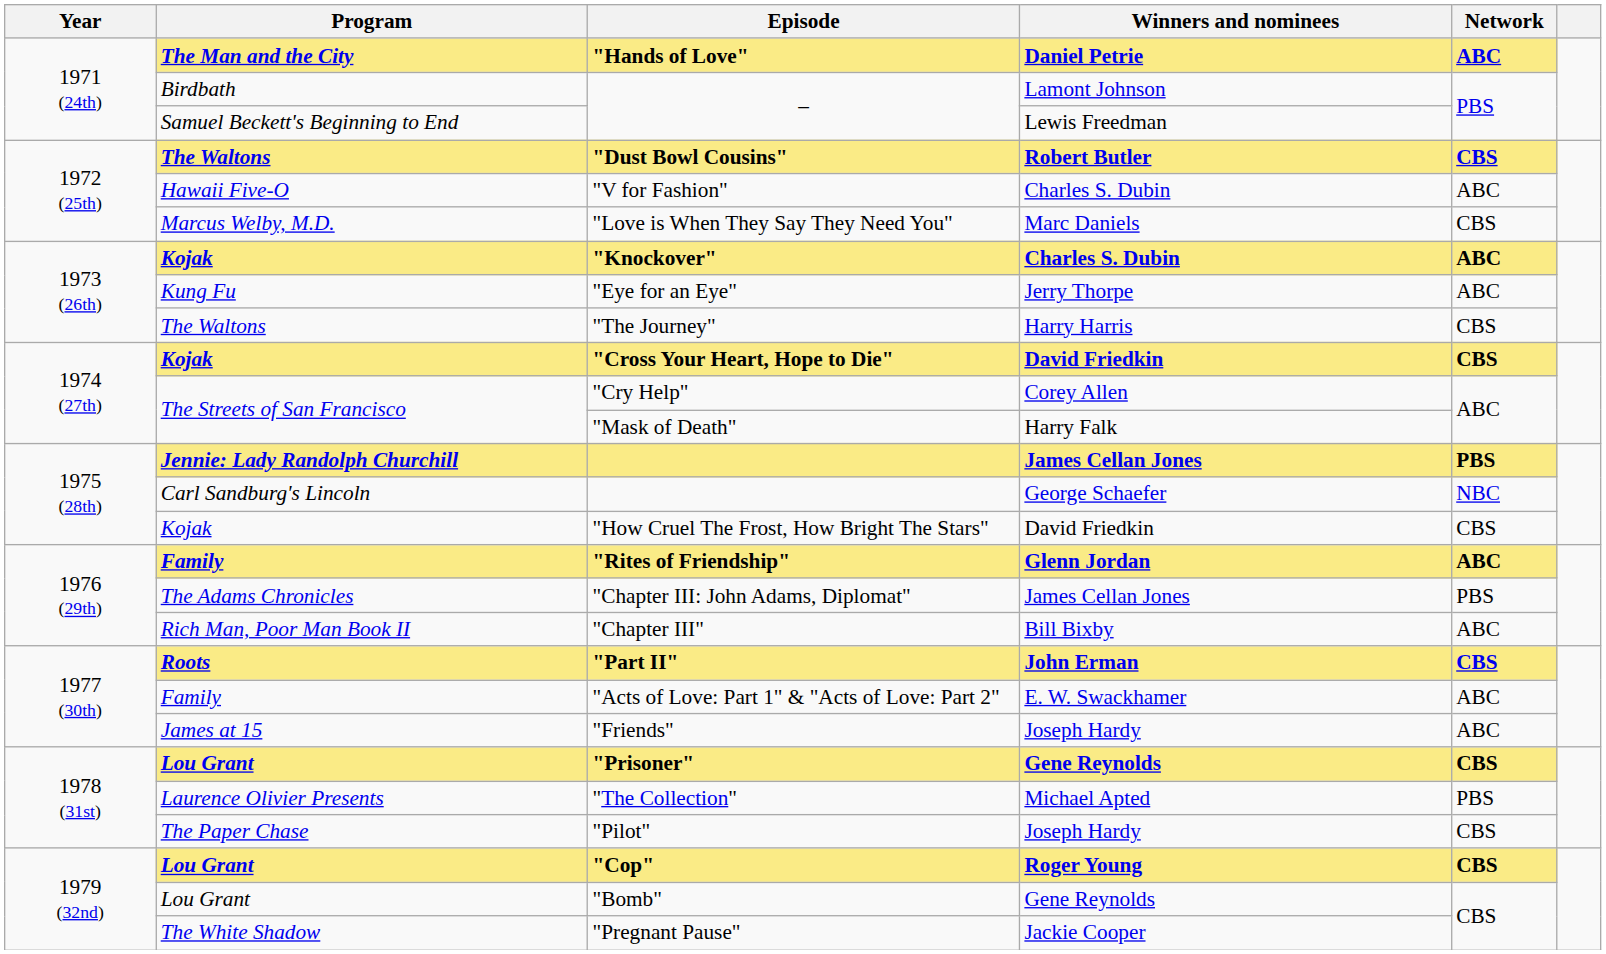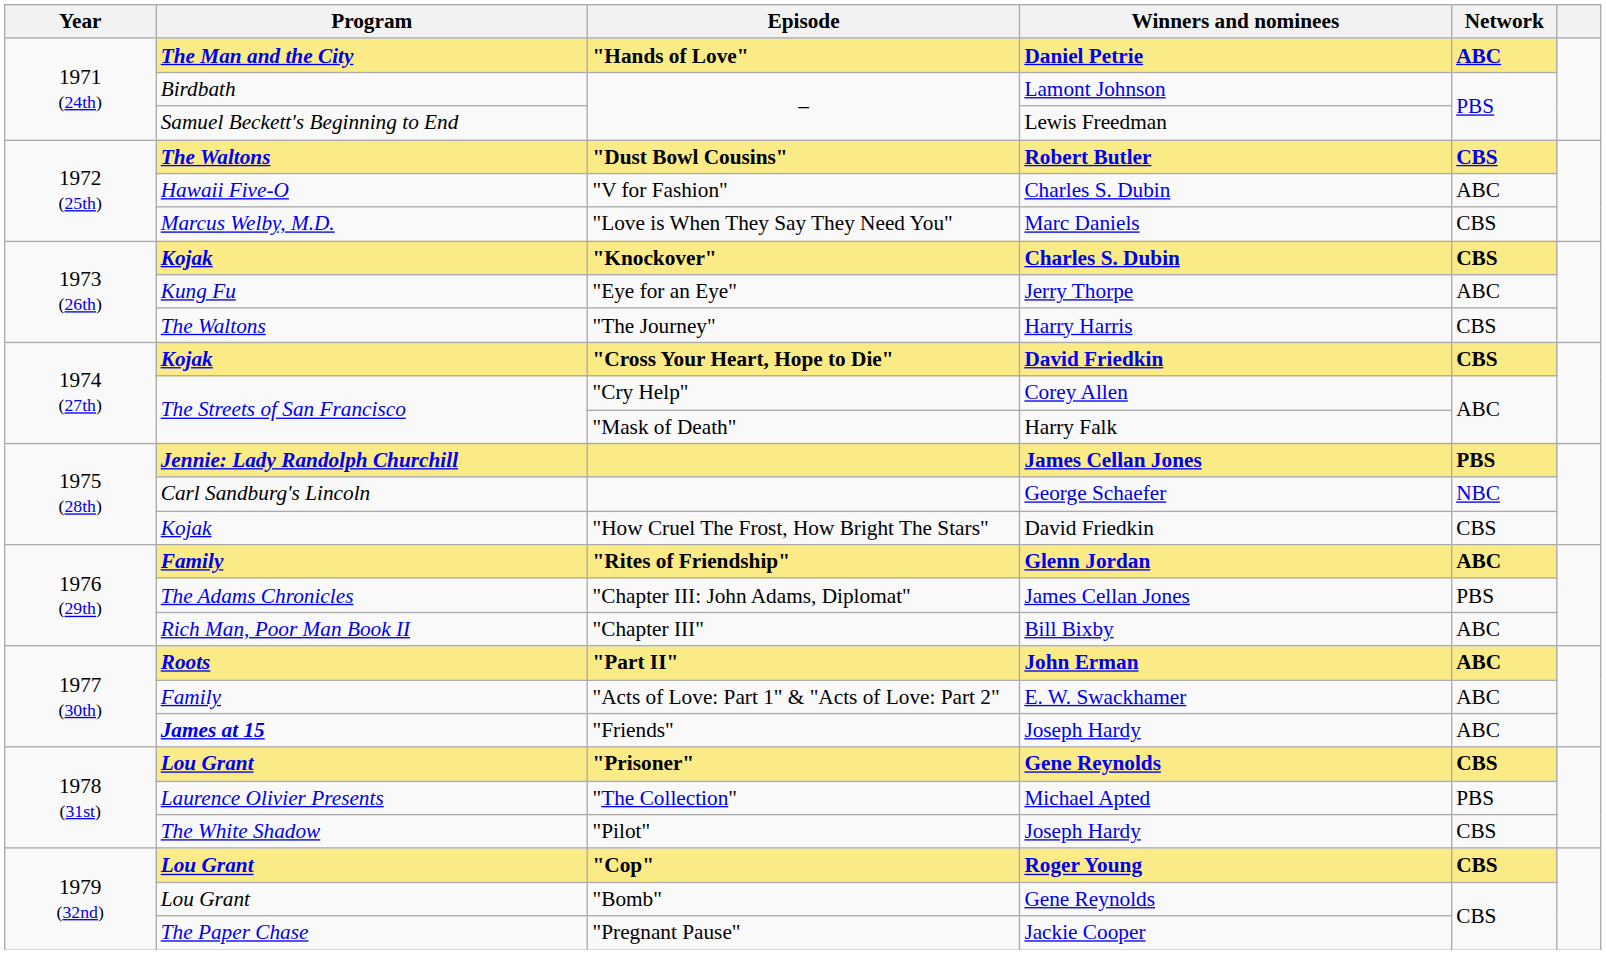"Knockover" | Network: ABC -> CBS
"Part II" | Network: CBS -> ABC
"Friends" | Program: normal -> bold
"Pilot" | Program: The Paper Chase -> The White Shadow
"Pregnant Pause" | Program: The White Shadow -> The Paper Chase
